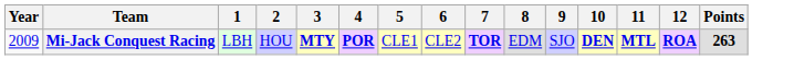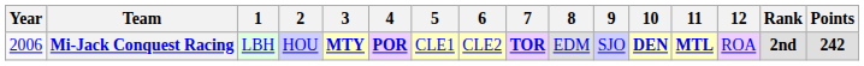+ column: Rank | 2nd
Mi-Jack Conquest Racing | Year: 2009 -> 2006
Mi-Jack Conquest Racing | 12: bold -> normal
Mi-Jack Conquest Racing | Points: 263 -> 242
